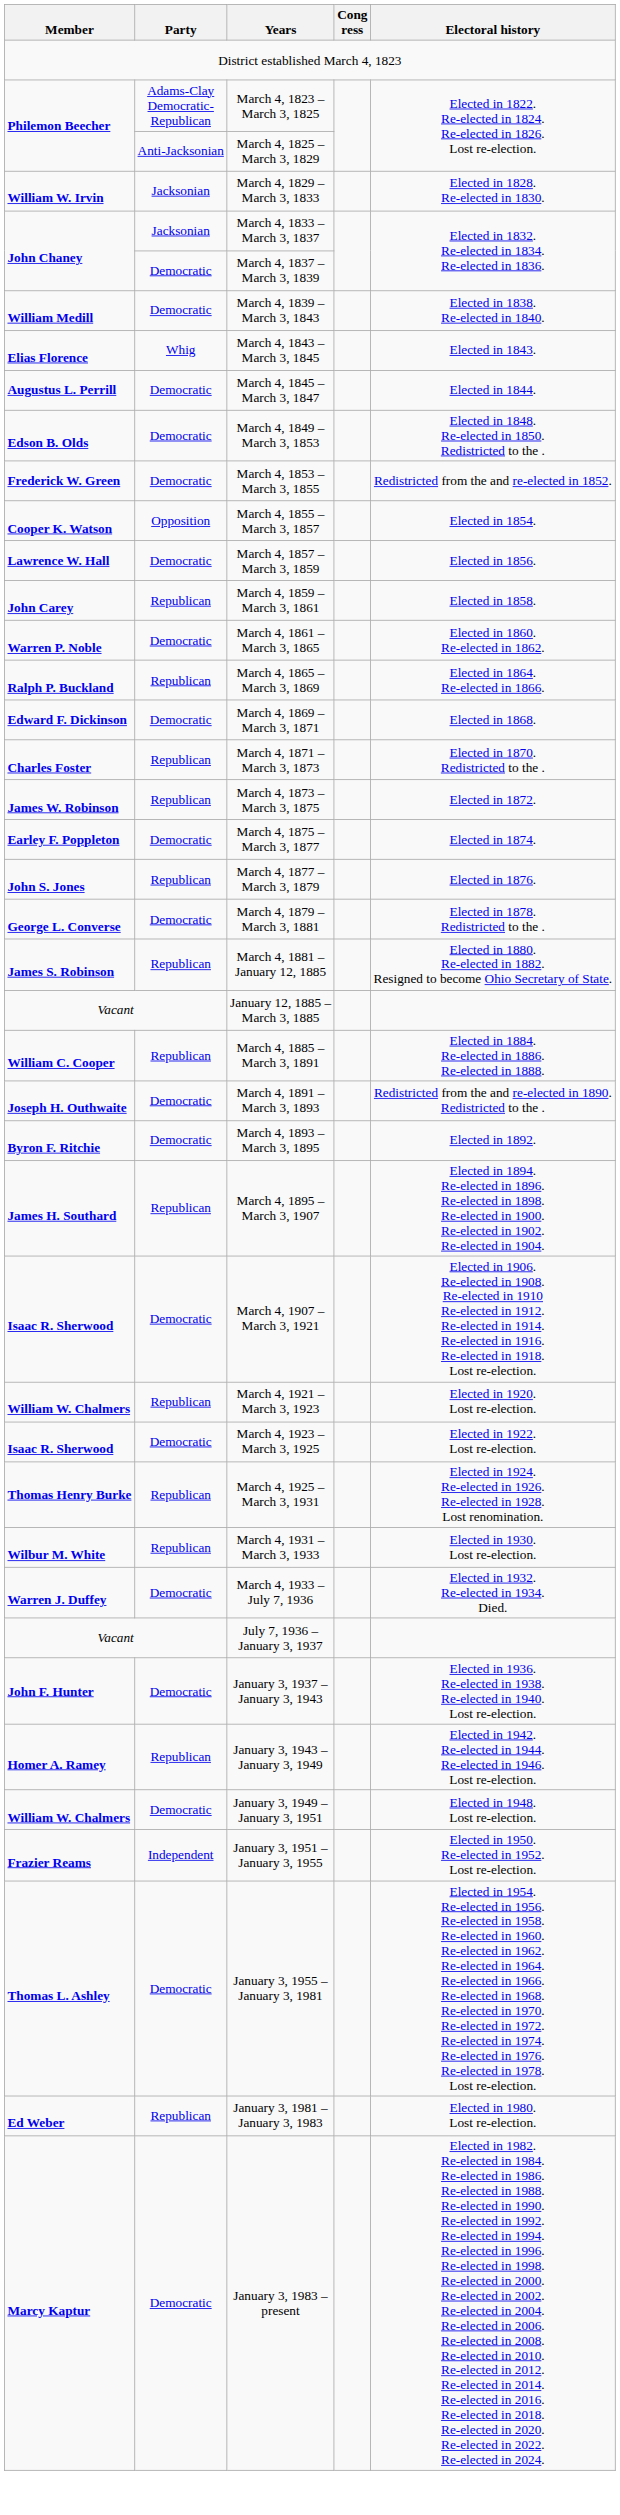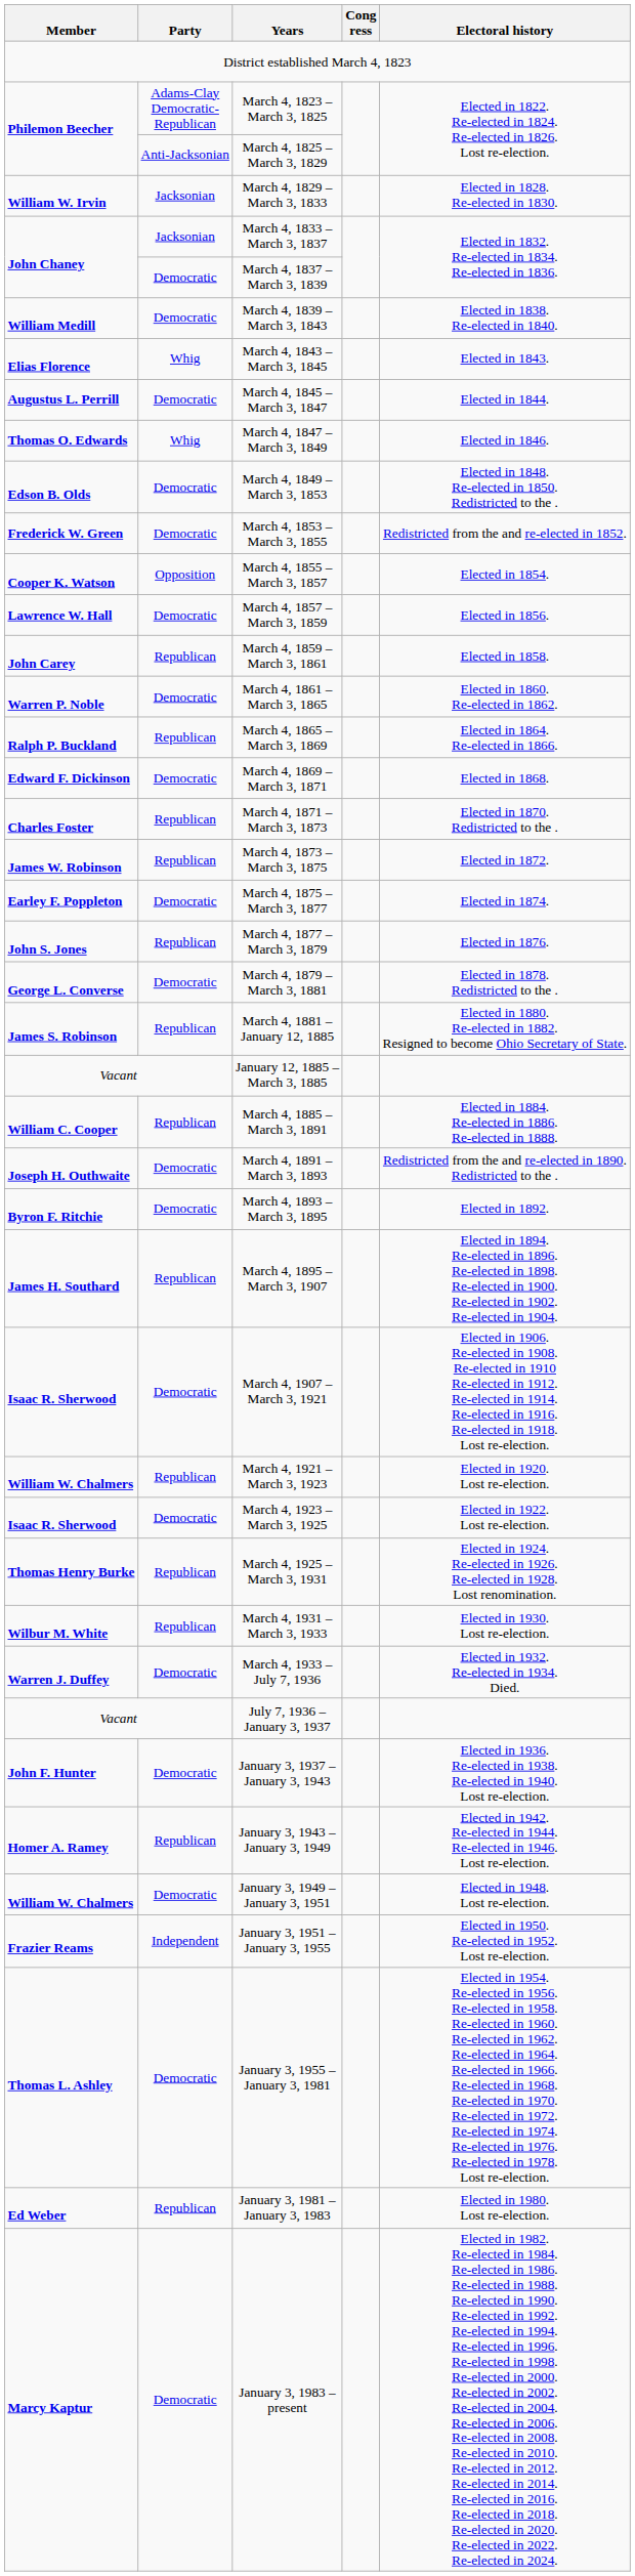+ row: Thomas O. Edwards | Whig | March 4, 1847 – March 3, 1849 | Elected in 1846.
